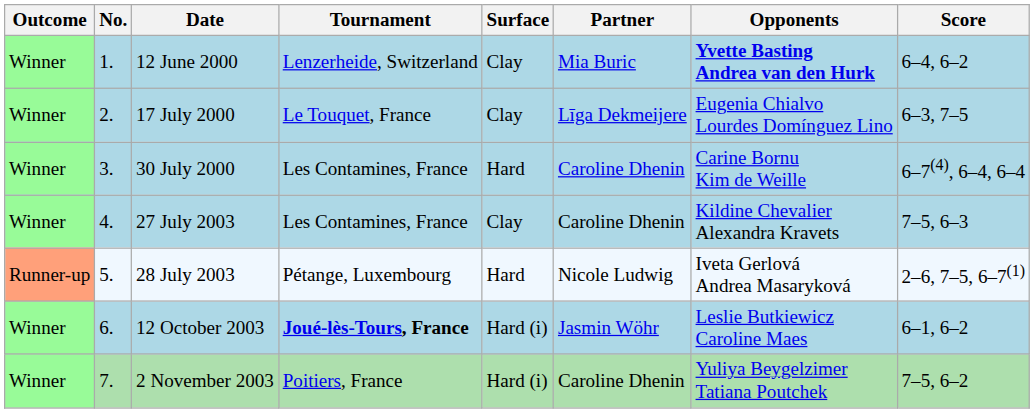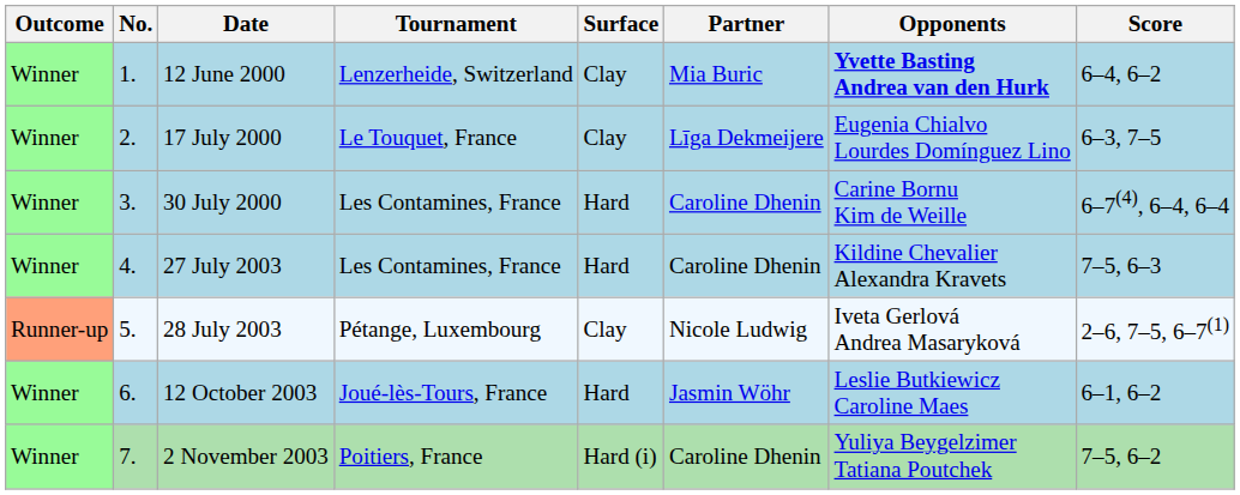27 July 2003 | Surface: Clay -> Hard
28 July 2003 | Surface: Hard -> Clay
12 October 2003 | Tournament: bold -> normal
12 October 2003 | Surface: Hard (i) -> Hard
